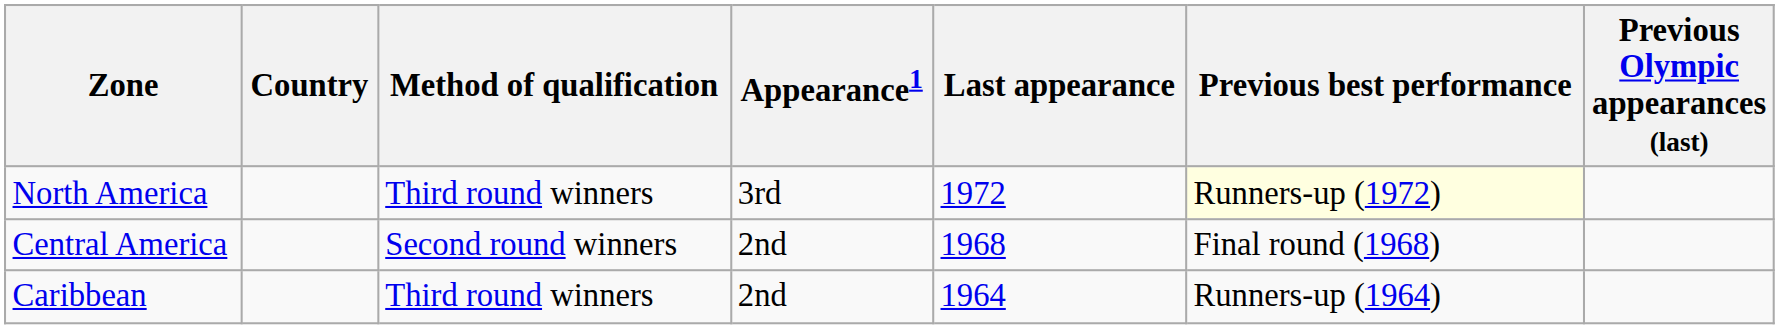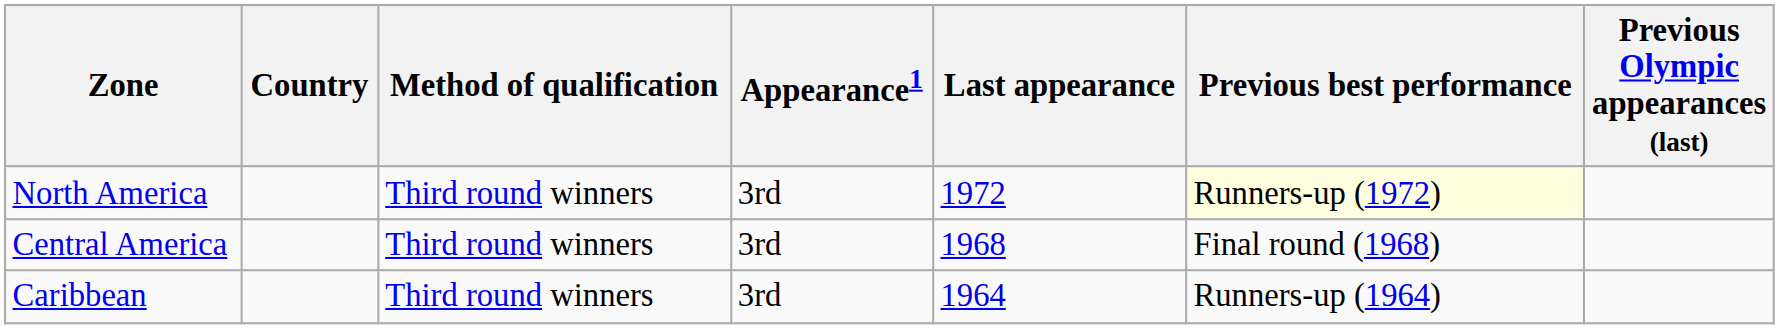Central America | Method of qualification: Second round winners -> Third round winners
Central America | Appearance1: 2nd -> 3rd
Caribbean | Appearance1: 2nd -> 3rd
